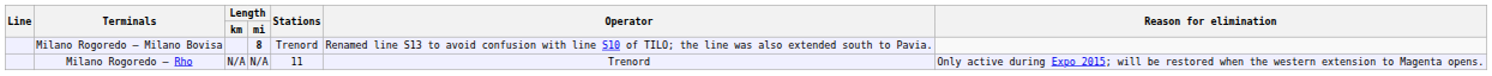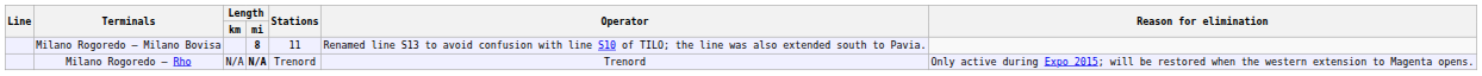Milano Rogoredo – Milano Bovisa | Stations: Trenord -> 11
Milano Rogoredo – Rho | Length / mi: normal -> bold
Milano Rogoredo – Rho | Stations: 11 -> Trenord
